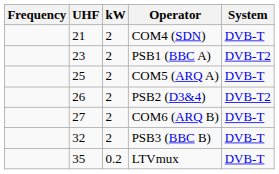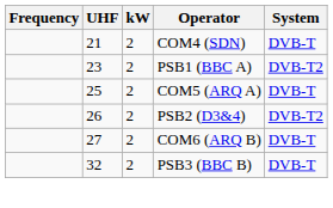- row: 35 | 0.2 | LTVmux | DVB-T
